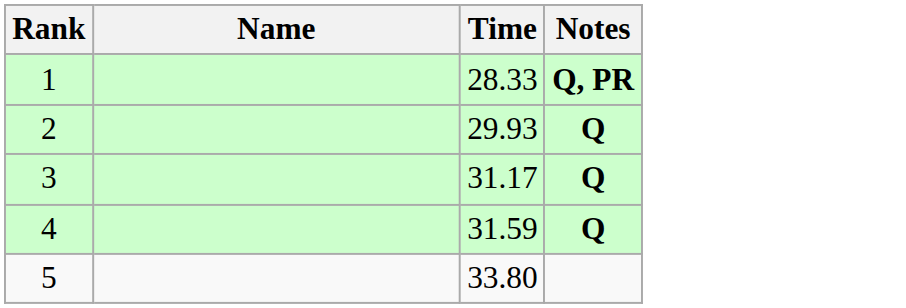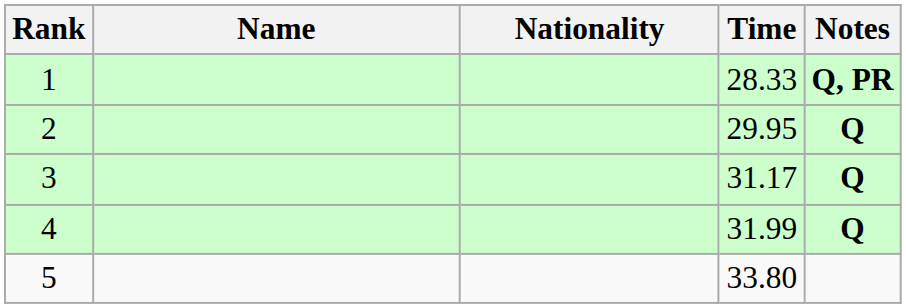+ column: Nationality
2 | Time: 29.93 -> 29.95
4 | Time: 31.59 -> 31.99
